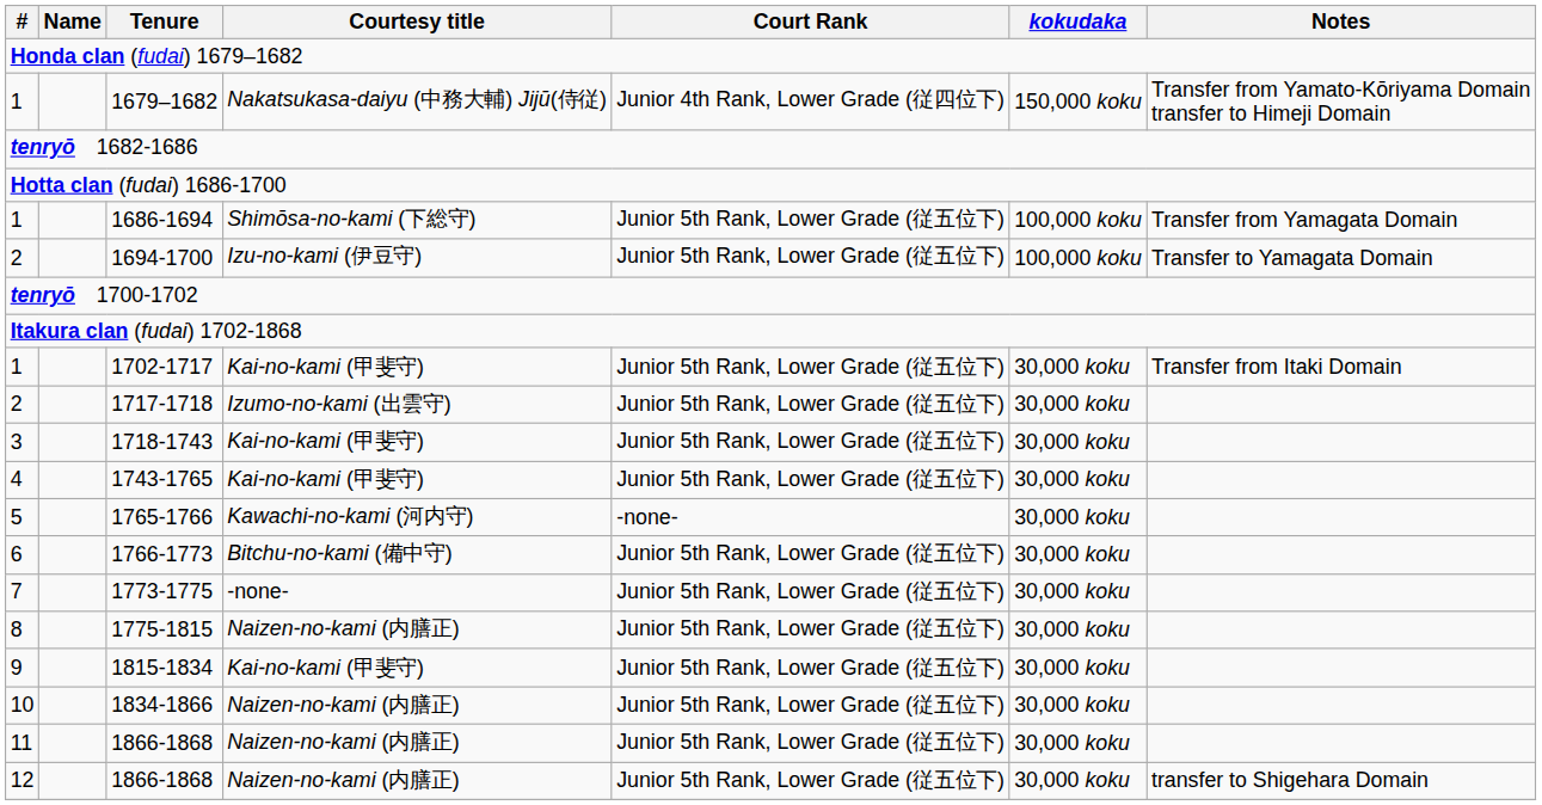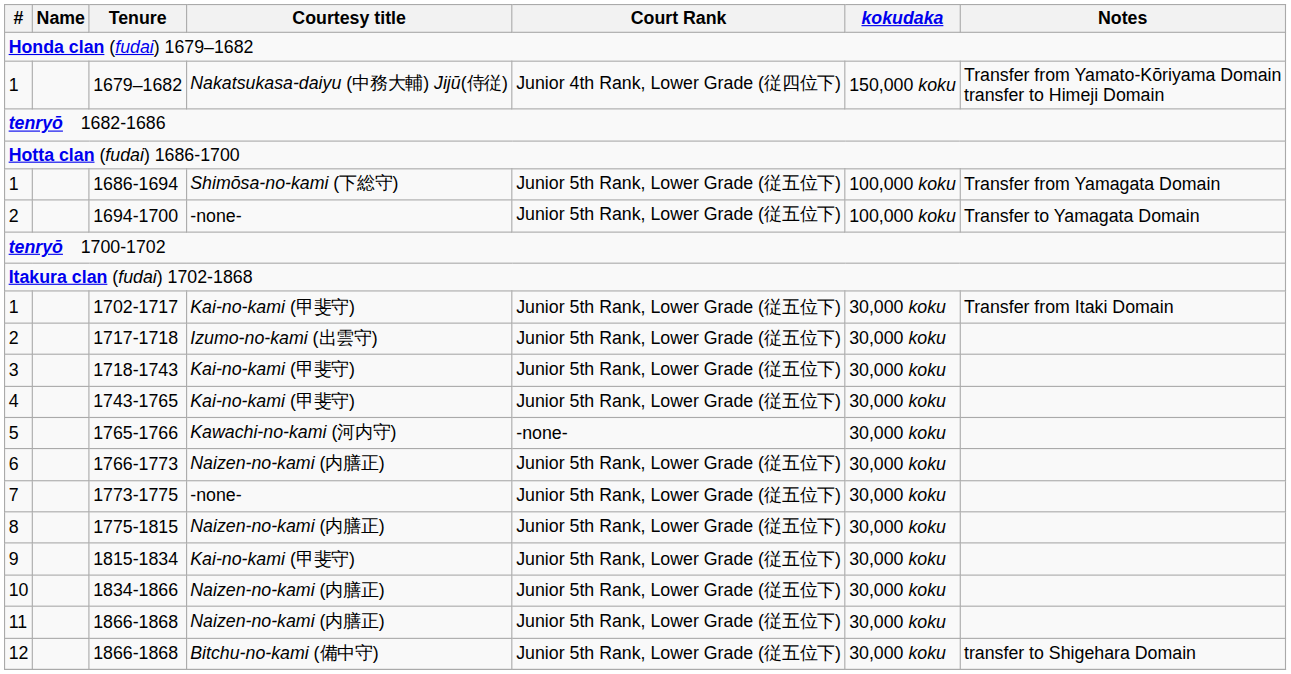1694-1700 | Courtesy title: Izu-no-kami (伊豆守) -> -none-
1766-1773 | Courtesy title: Bitchu-no-kami (備中守) -> Naizen-no-kami (内膳正)
12 / 1866-1868 | Courtesy title: Naizen-no-kami (内膳正) -> Bitchu-no-kami (備中守)
